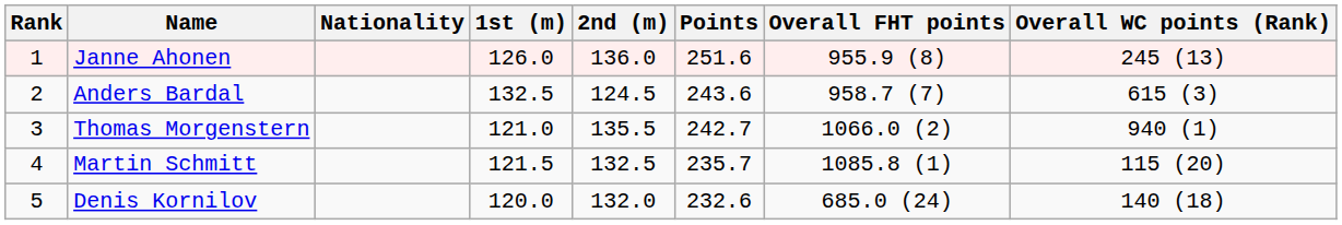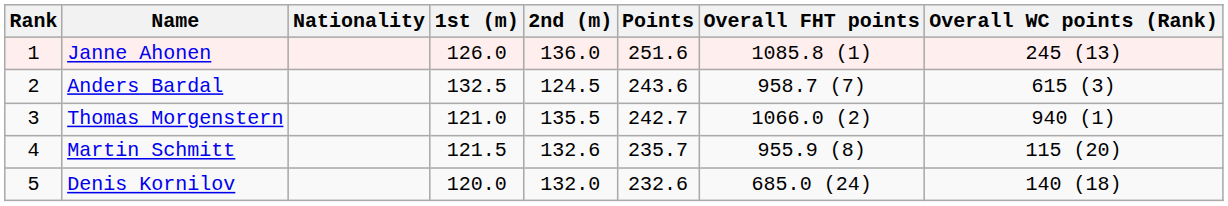Janne Ahonen | Overall FHT points: 955.9 (8) -> 1085.8 (1)
Martin Schmitt | 2nd (m): 132.5 -> 132.6
Martin Schmitt | Overall FHT points: 1085.8 (1) -> 955.9 (8)
